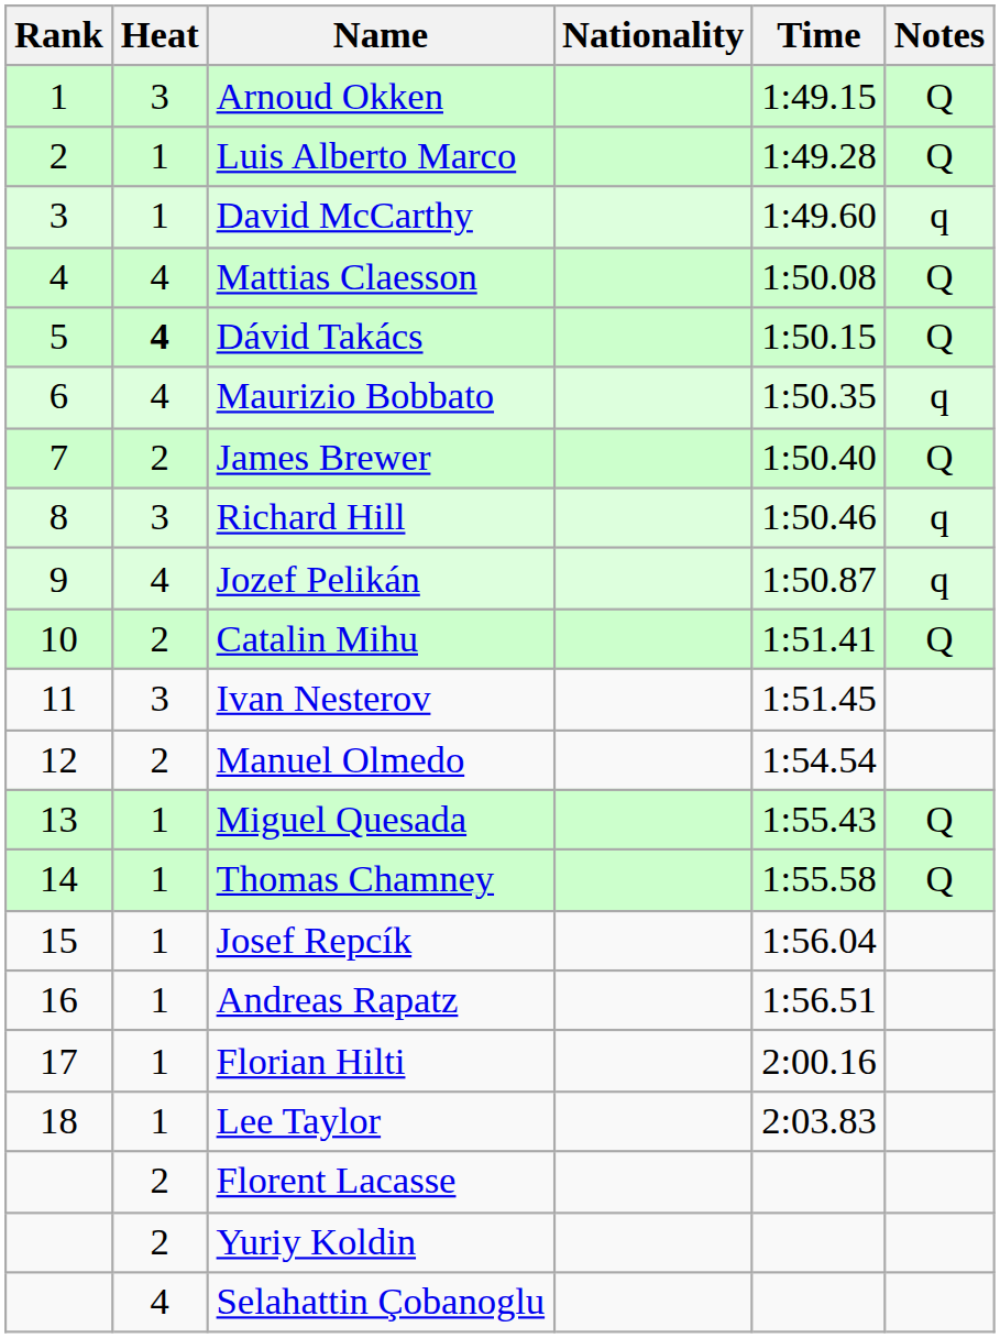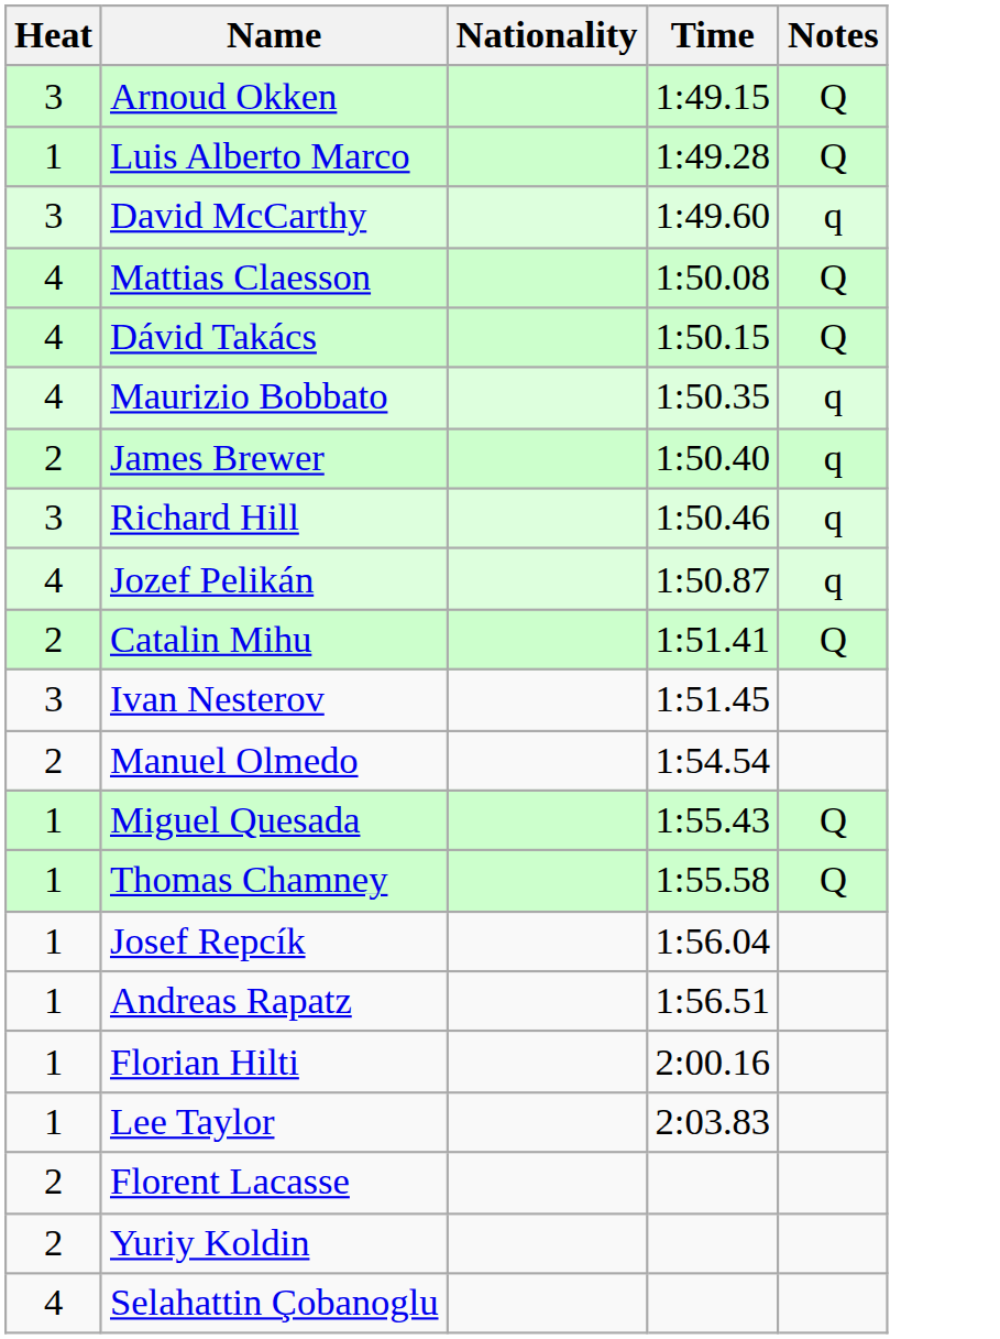- column: Rank | 1 | 2 | 3 | 4 | 5 | 6 | 7 | 8 | 9 | 10 | 11 | 12 | 13 | 14 | 15 | 16 | 17 | 18
David McCarthy | Heat: 1 -> 3
Dávid Takács | Heat: bold -> normal
James Brewer | Notes: Q -> q
